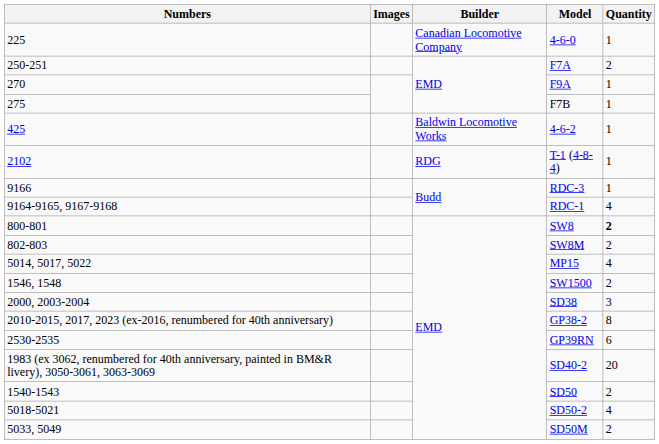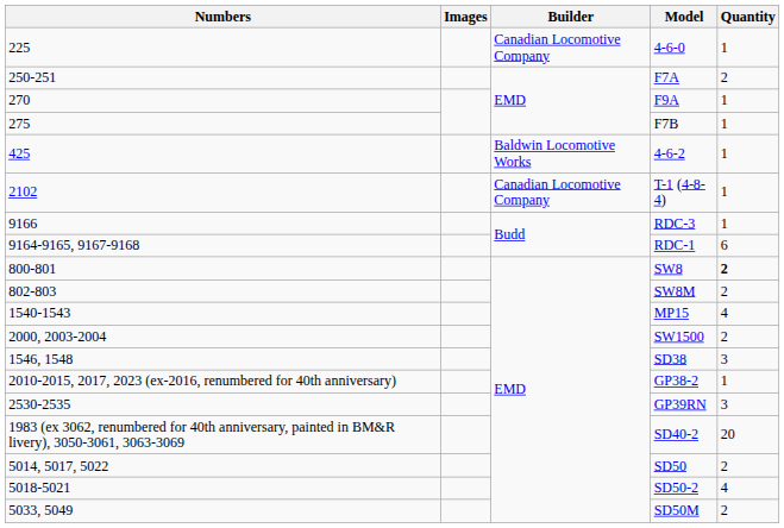T-1 (4-8-4) | Builder: RDG -> Canadian Locomotive Company
RDC-1 | Quantity: 4 -> 6
MP15 | Numbers: 5014, 5017, 5022 -> 1540-1543
SW1500 | Numbers: 1546, 1548 -> 2000, 2003-2004
SD38 | Numbers: 2000, 2003-2004 -> 1546, 1548
GP38-2 | Quantity: 8 -> 1
GP39RN | Quantity: 6 -> 3
SD50 | Numbers: 1540-1543 -> 5014, 5017, 5022
